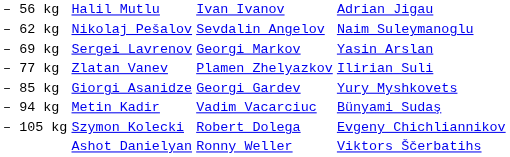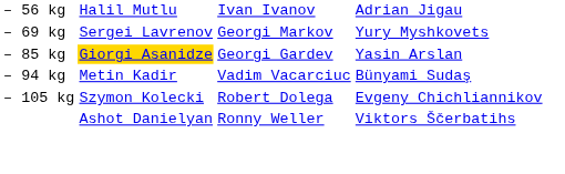- row: – 62 kg | Nikolaj Pešalov | Sevdalin Angelov | Naim Suleymanoglu
– 69 kg | column 4: Yasin Arslan -> Yury Myshkovets
- row: – 77 kg | Zlatan Vanev | Plamen Zhelyazkov | Ilirian Suli
– 85 kg | column 2: no background -> gold background
– 85 kg | column 4: Yury Myshkovets -> Yasin Arslan
